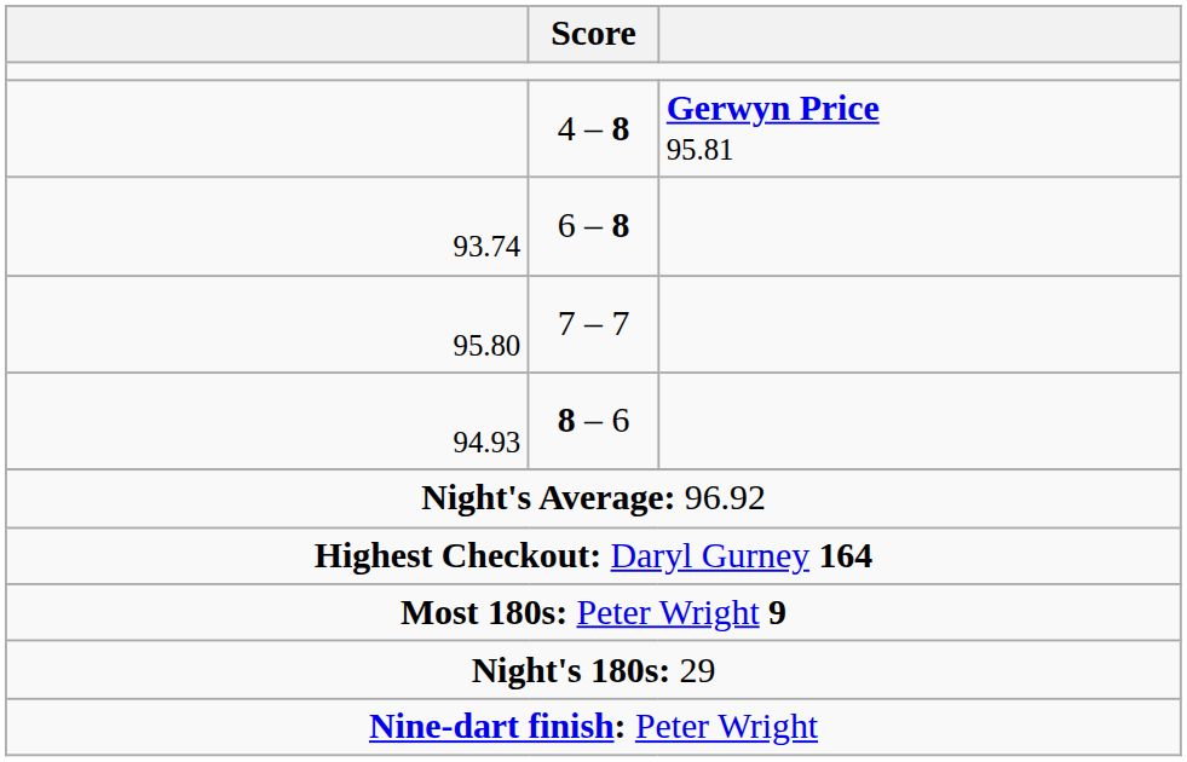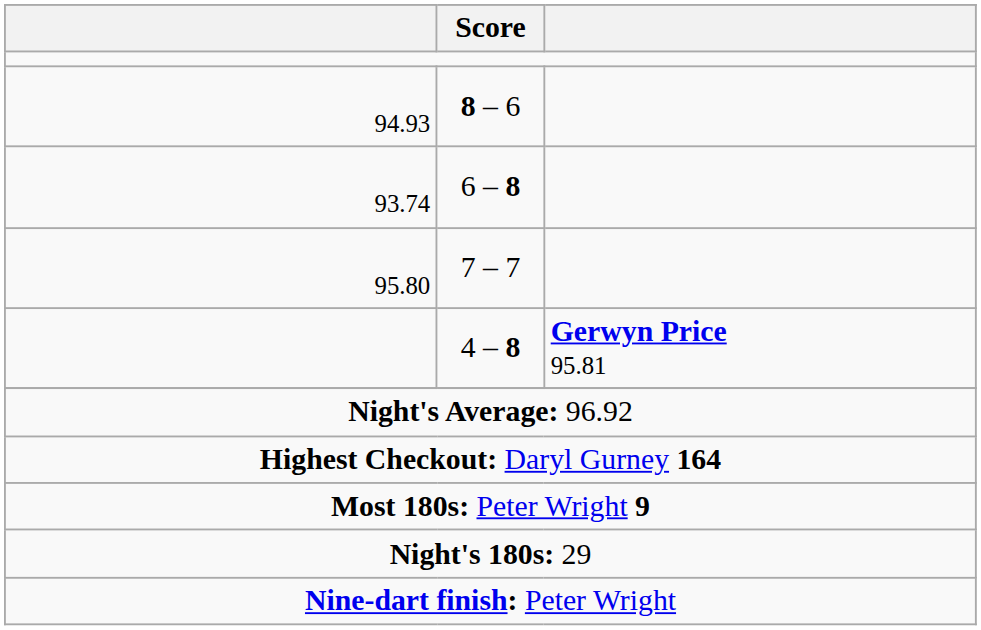rows swapped: 8 – 6 <-> 4 – 8
